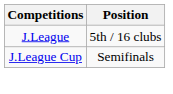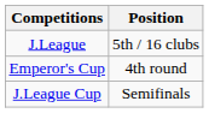+ row: Emperor's Cup | 4th round
